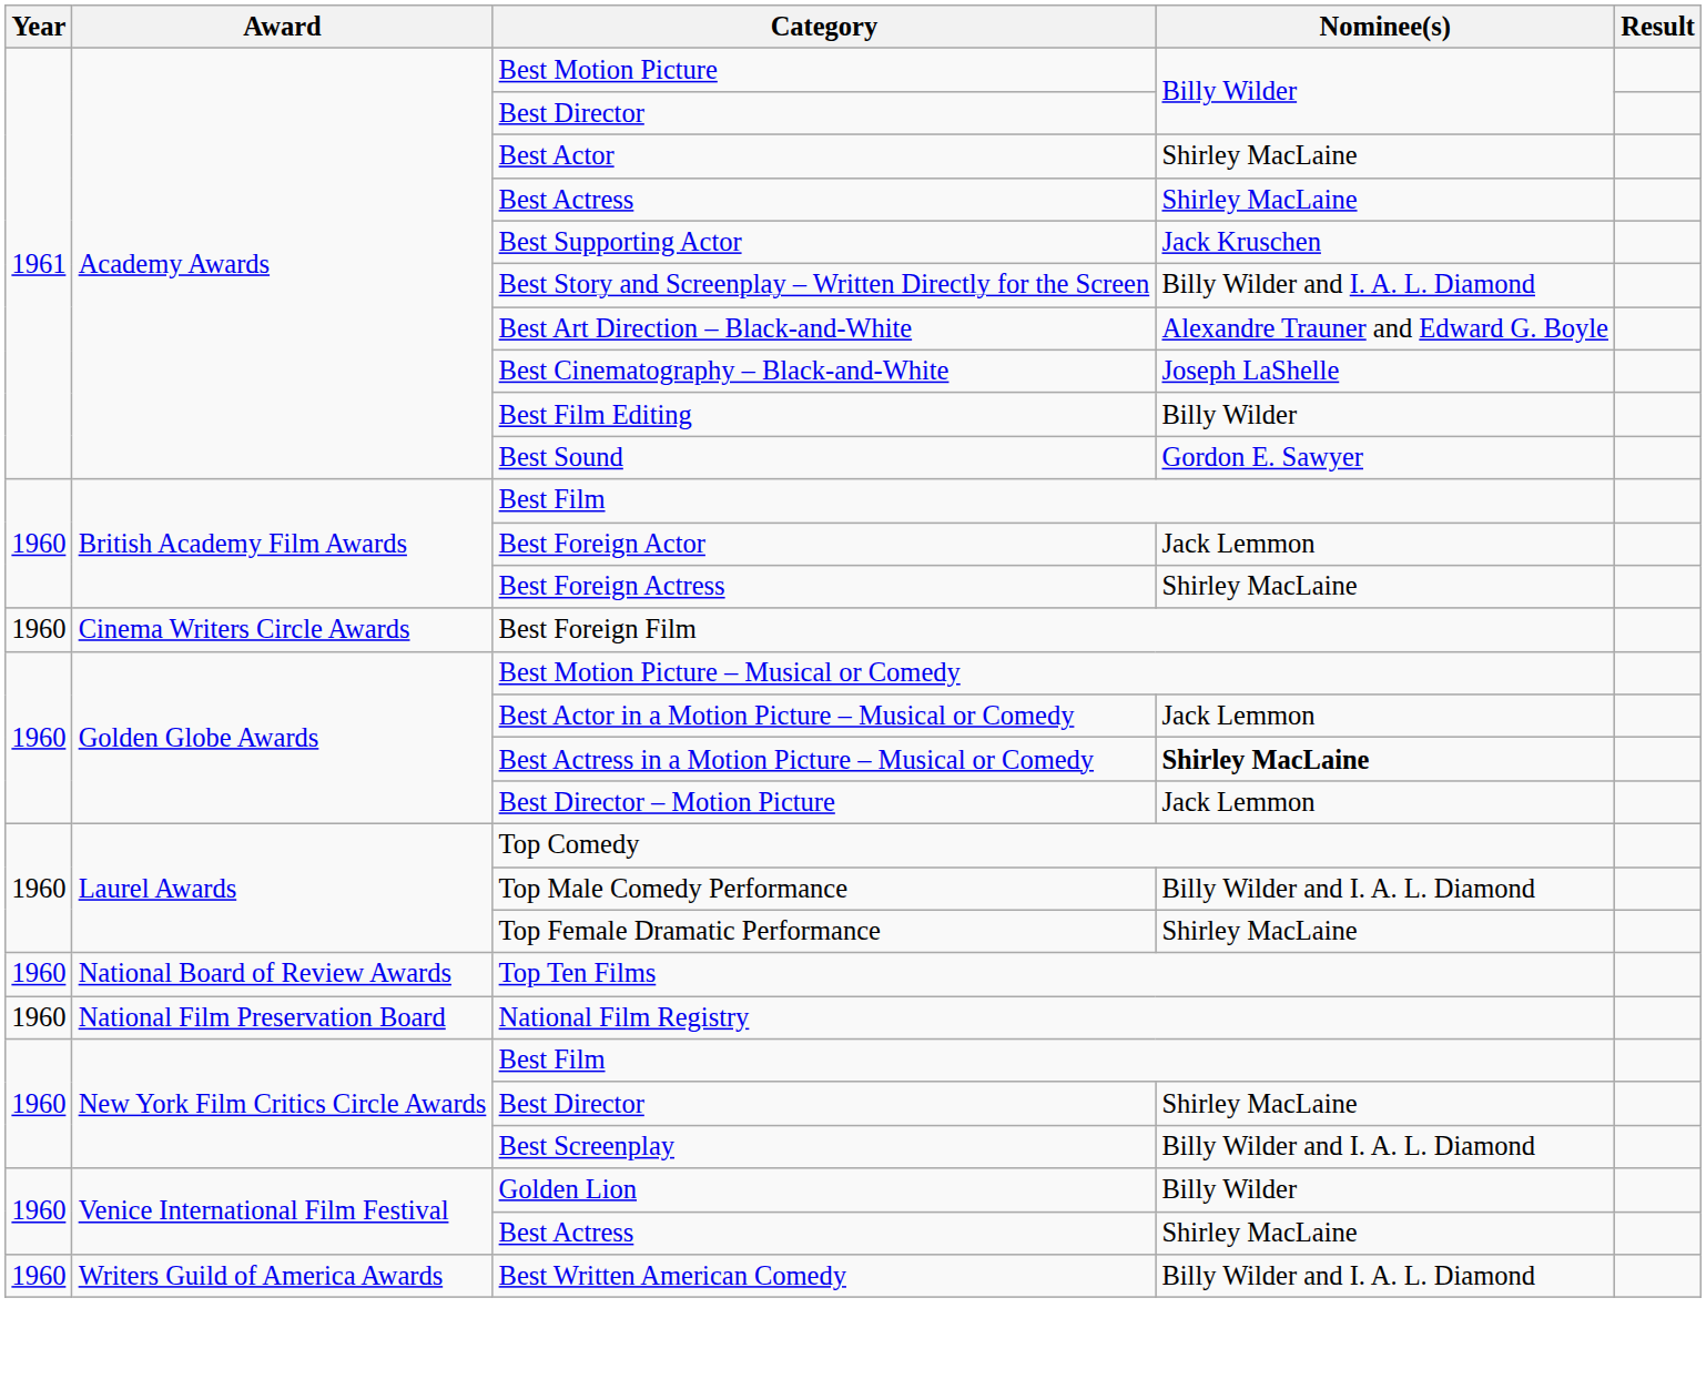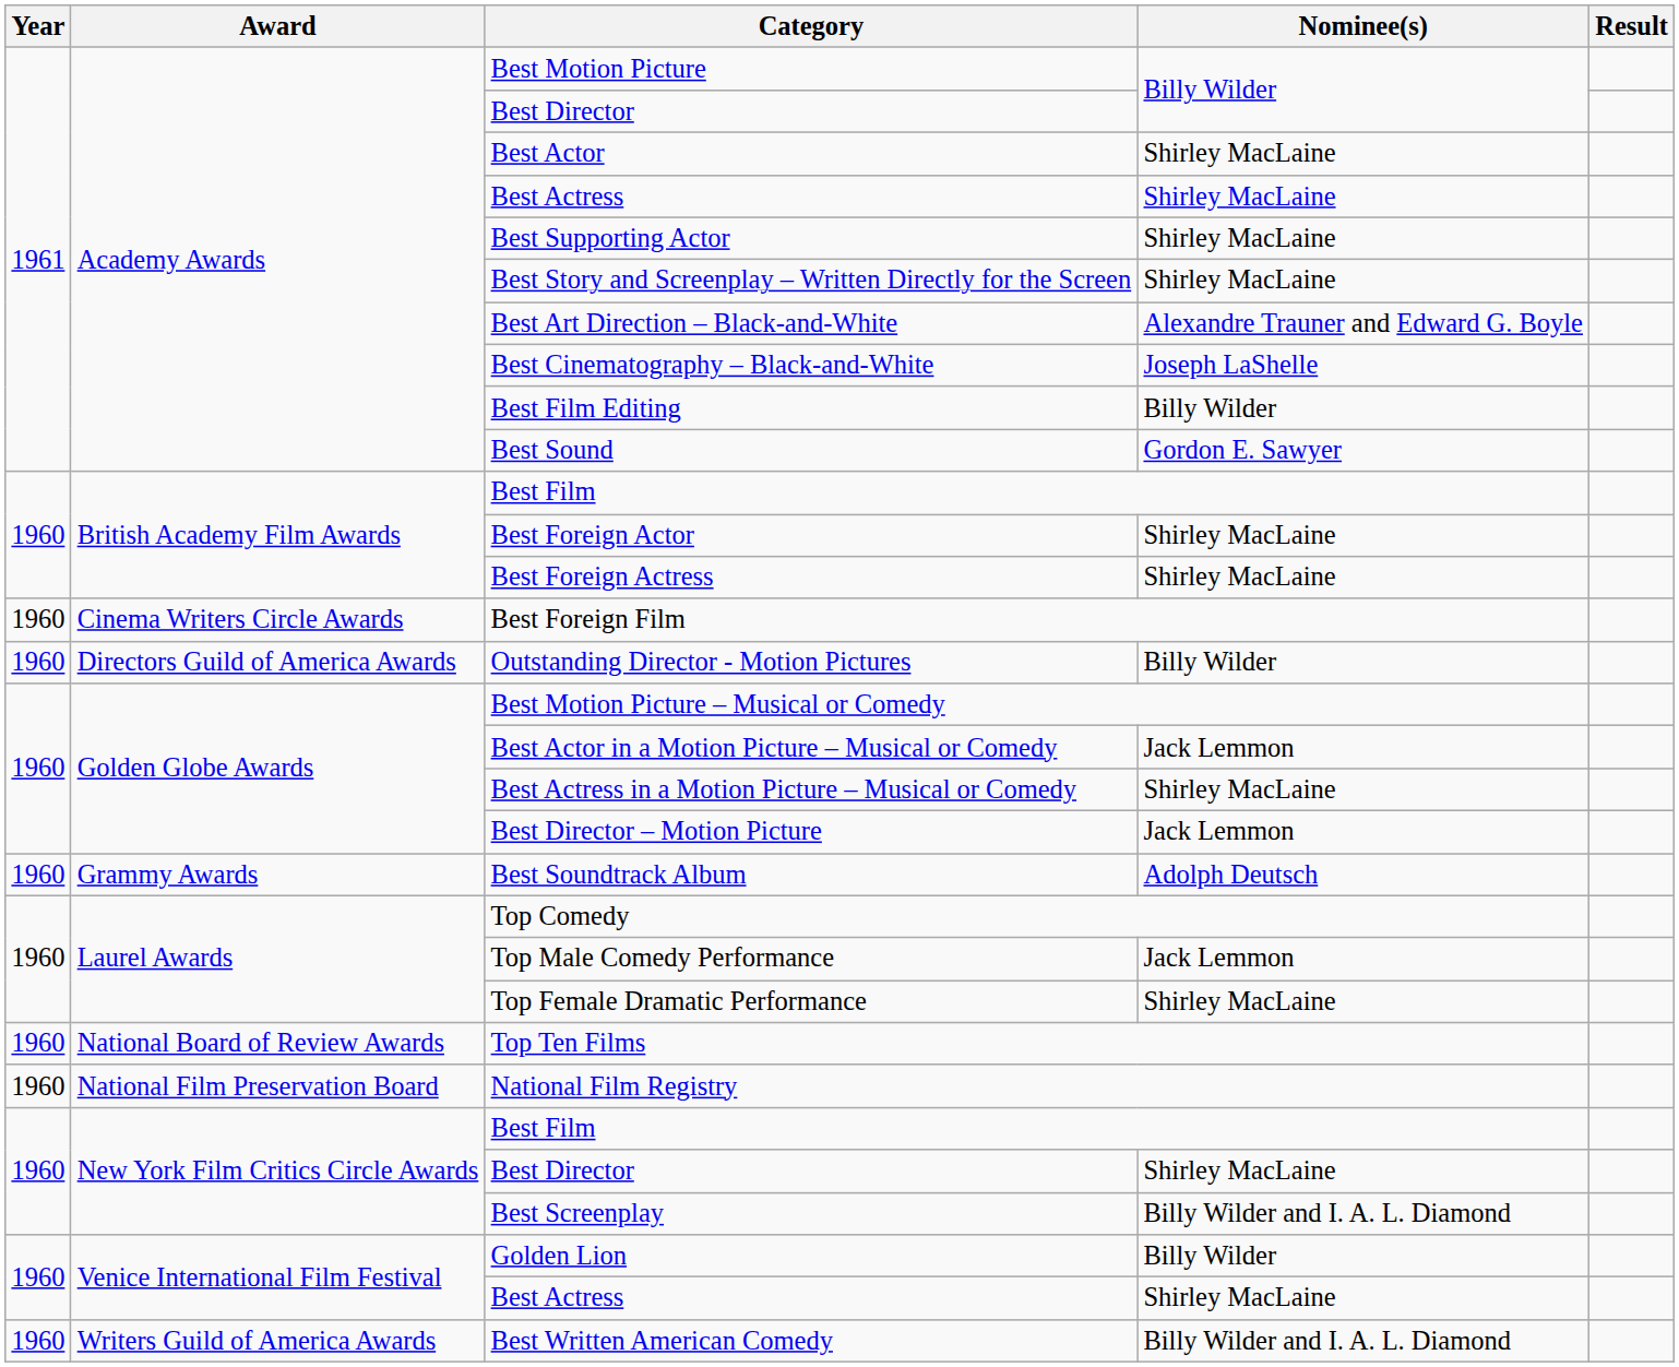Best Supporting Actor | Nominee(s): Jack Kruschen -> Shirley MacLaine
Best Story and Screenplay – Written Directly for the Screen | Nominee(s): Billy Wilder and I. A. L. Diamond -> Shirley MacLaine
Best Foreign Actor | Nominee(s): Jack Lemmon -> Shirley MacLaine
+ row: 1960 | Directors Guild of America Awards | Outstanding Director - Motion Pictures | Billy Wilder
Best Actress in a Motion Picture – Musical or Comedy | Nominee(s): bold -> normal
+ row: 1960 | Grammy Awards | Best Soundtrack Album | Adolph Deutsch
Top Male Comedy Performance | Nominee(s): Billy Wilder and I. A. L. Diamond -> Jack Lemmon
